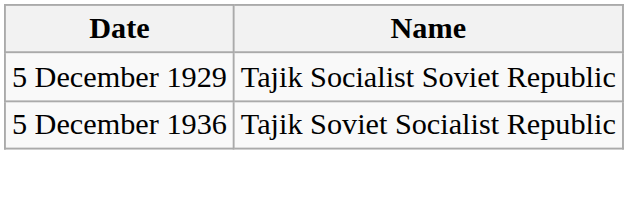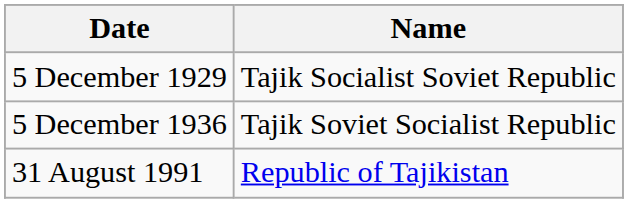+ row: 31 August 1991 | Republic of Tajikistan
